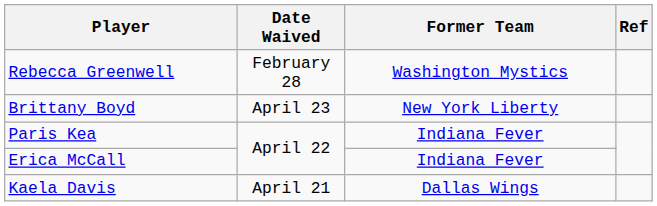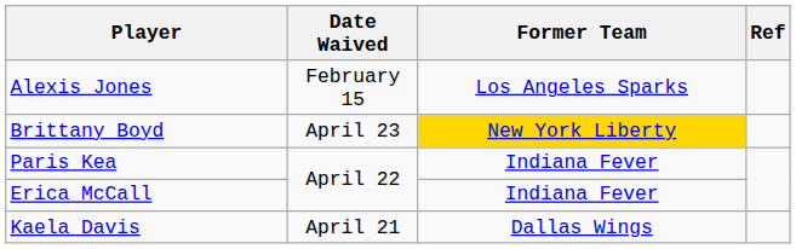+ row: Alexis Jones | February 15 | Los Angeles Sparks
- row: Rebecca Greenwell | February 28 | Washington Mystics
Brittany Boyd | Former Team: no background -> gold background
